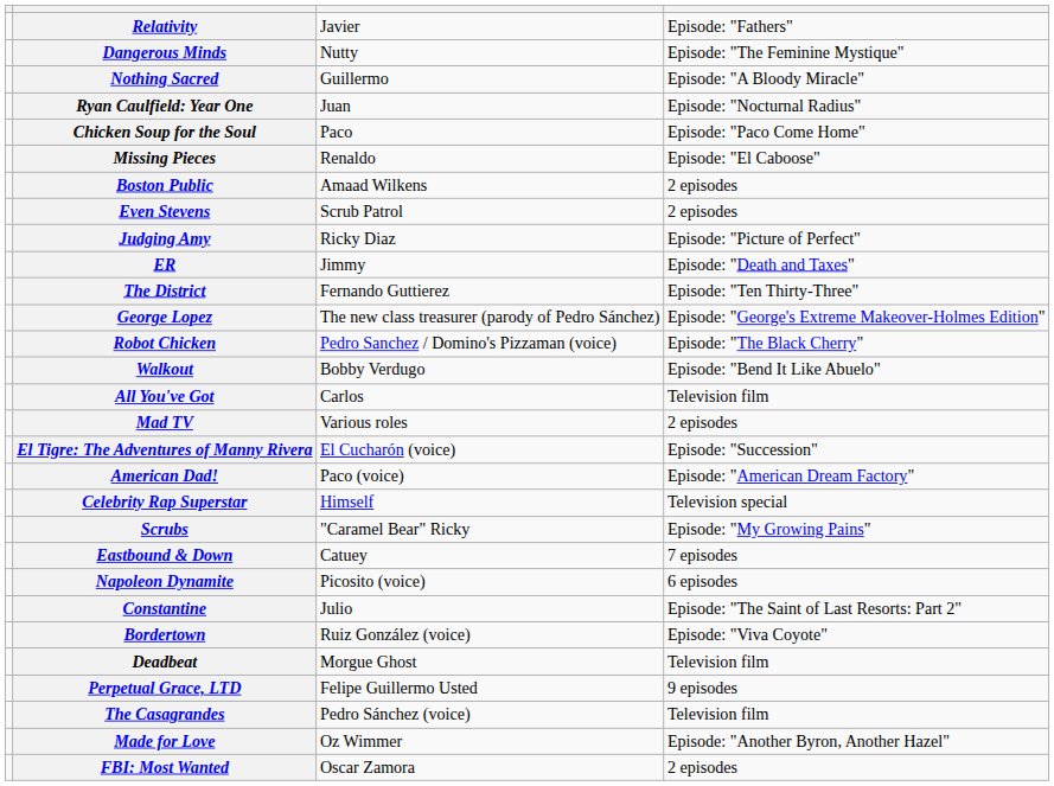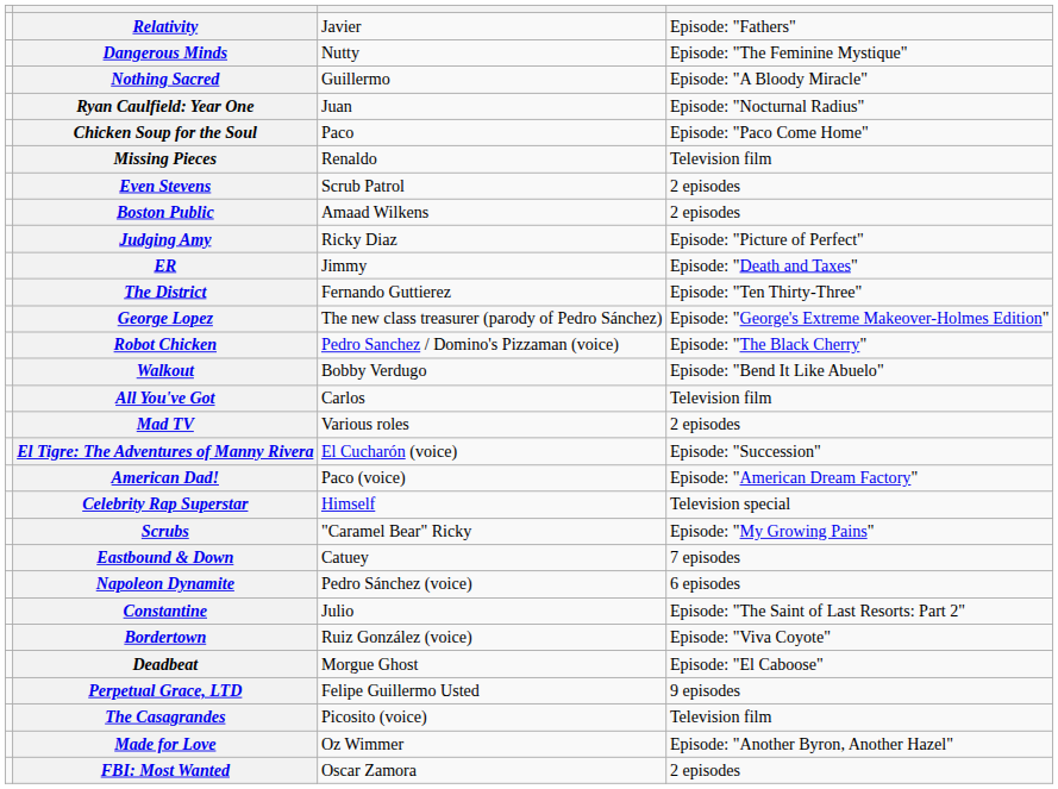Missing Pieces | column 4: Episode: "El Caboose" -> Television film
rows swapped: Boston Public <-> Even Stevens
Napoleon Dynamite | column 3: Picosito (voice) -> Pedro Sánchez (voice)
Deadbeat | column 4: Television film -> Episode: "El Caboose"
The Casagrandes | column 3: Pedro Sánchez (voice) -> Picosito (voice)
